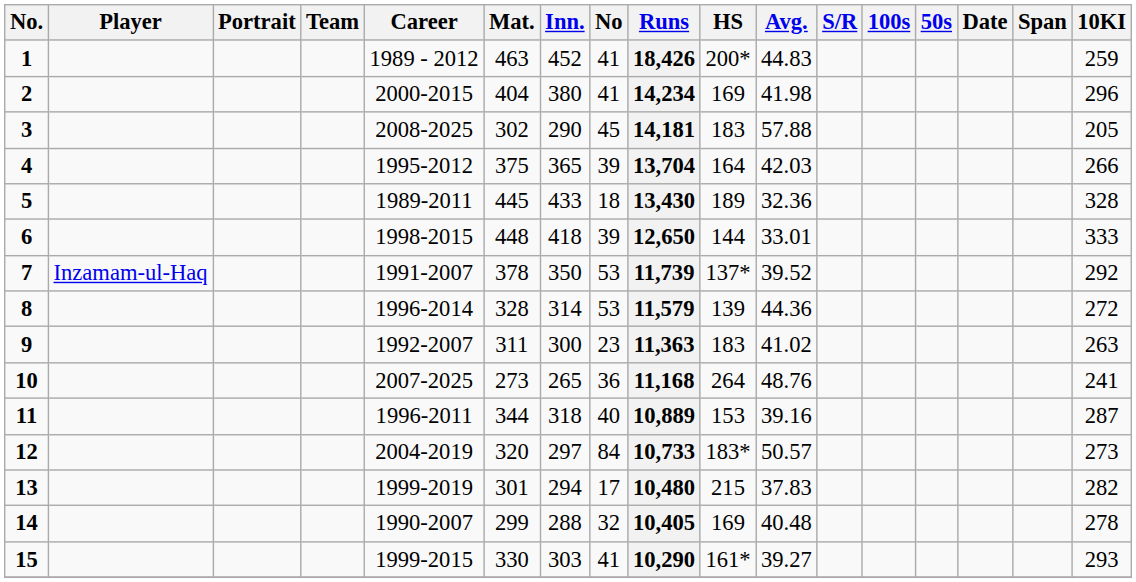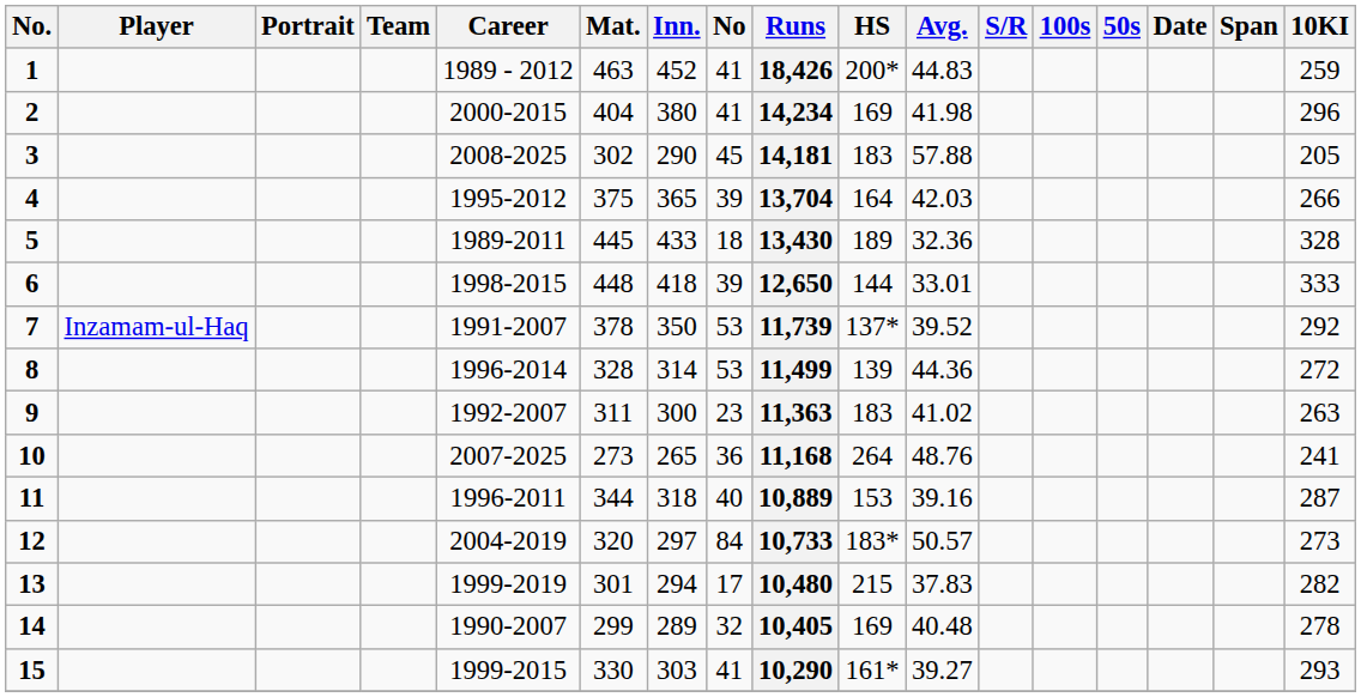8 | Runs: 11,579 -> 11,499
14 | Inn.: 288 -> 289
